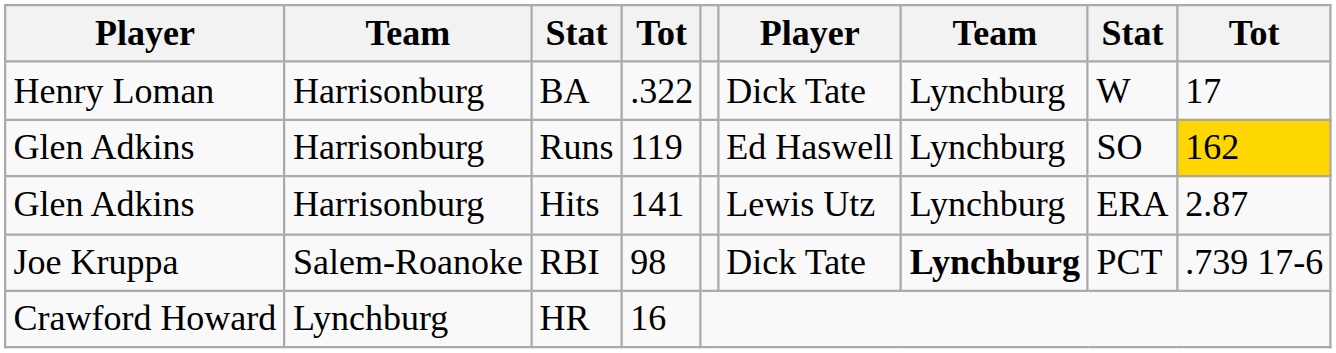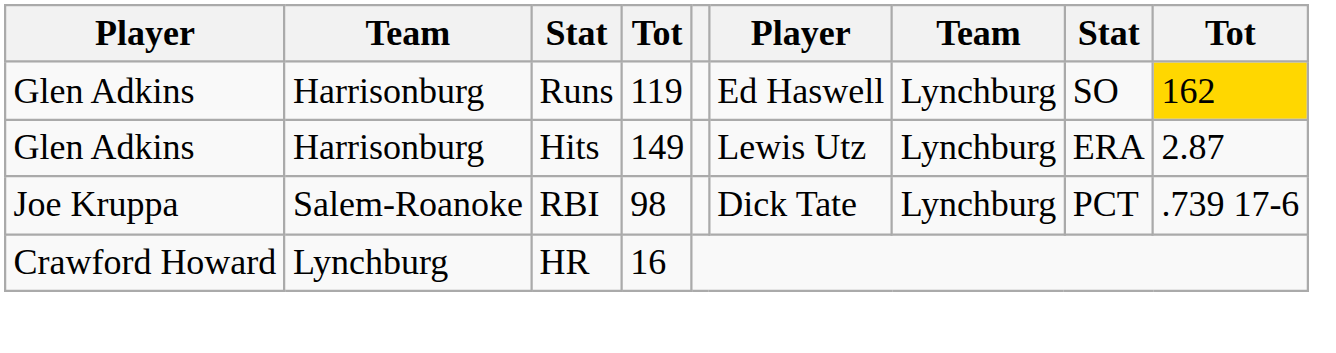- row: Henry Loman | Harrisonburg | BA | .322 | Dick Tate | Lynchburg | W | 17
Hits | column 4: 141 -> 149
RBI | column 7: bold -> normal
